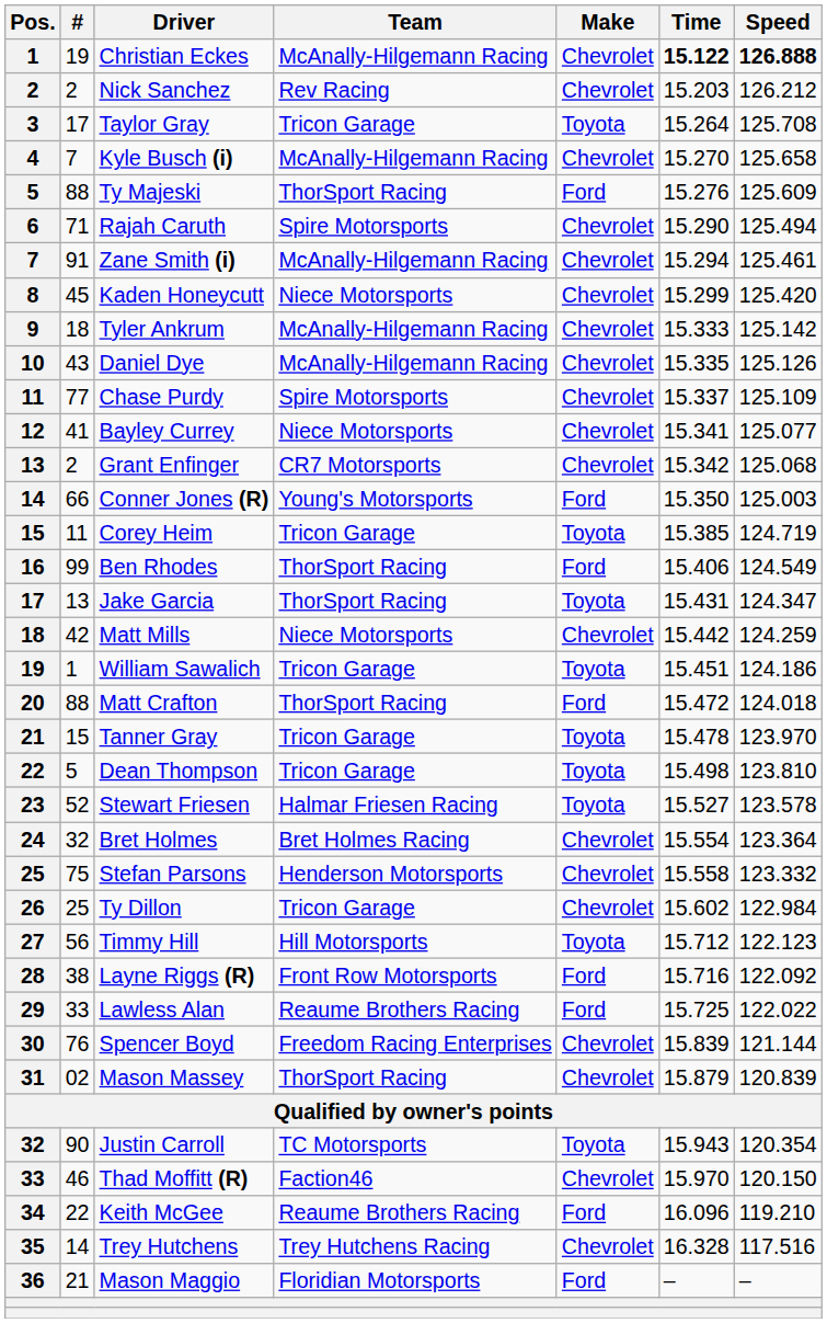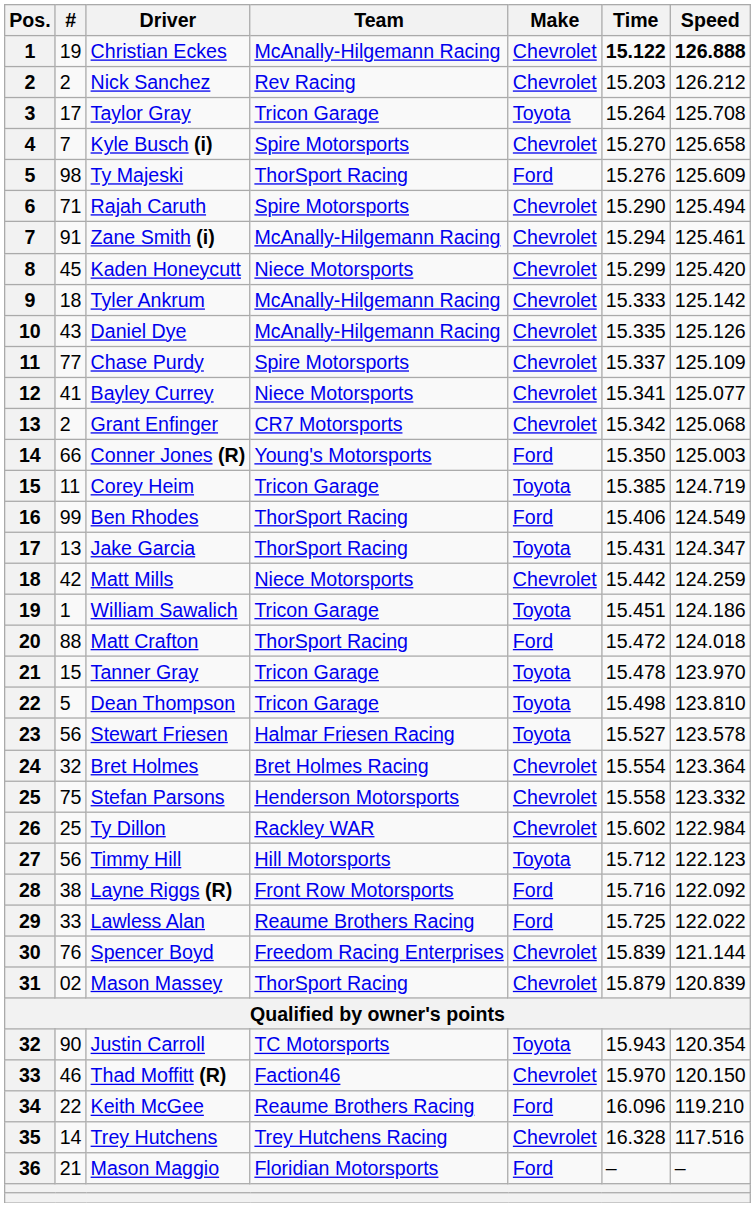Kyle Busch (i) | Team: McAnally-Hilgemann Racing -> Spire Motorsports
Ty Majeski | #: 88 -> 98
Stewart Friesen | #: 52 -> 56
Ty Dillon | Team: Tricon Garage -> Rackley WAR
